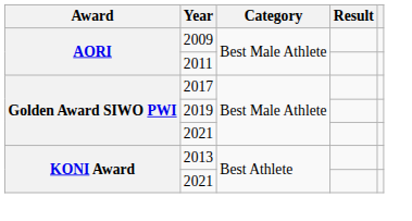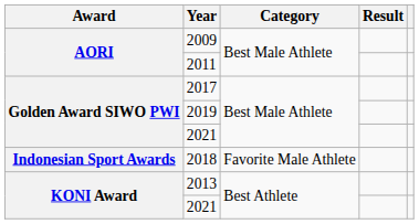+ row: Indonesian Sport Awards | 2018 | Favorite Male Athlete
